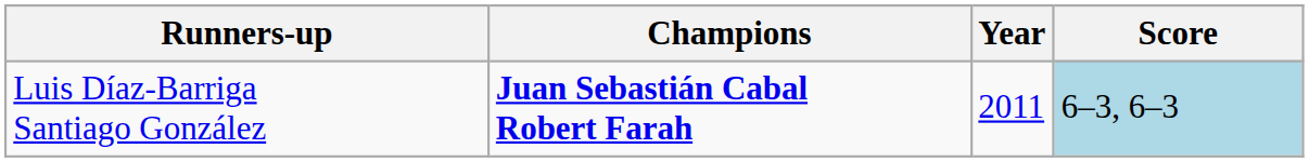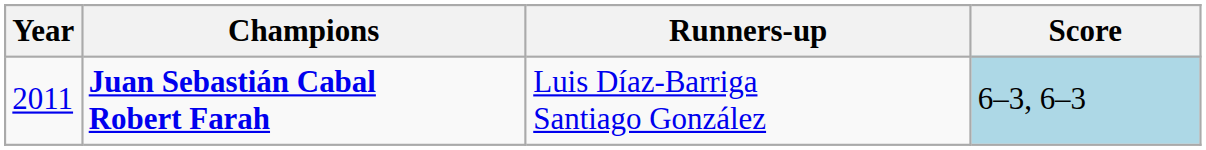columns swapped: Year <-> Runners-up
